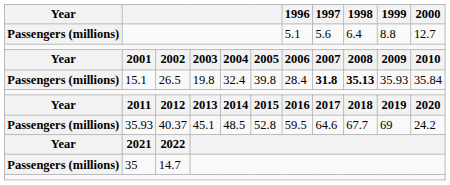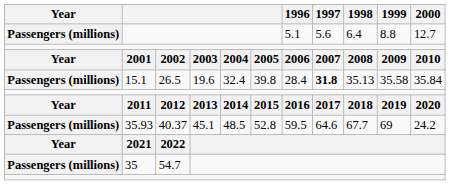15.1 | column 4: 19.8 -> 19.6
15.1 | 1998: bold -> normal
15.1 | 1999: 35.93 -> 35.58
35 | column 3: 14.7 -> 54.7
